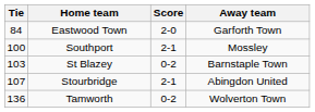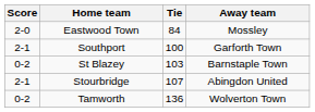columns swapped: Tie <-> Score
Eastwood Town | Away team: Garforth Town -> Mossley
Southport | Away team: Mossley -> Garforth Town
